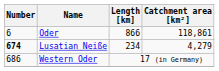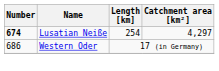- row: 6 | Oder | 866 | 118,861
Lusatian Neiße | Length [km]: 234 -> 254
Lusatian Neiße | Catchment area [km²]: 4,279 -> 4,297
